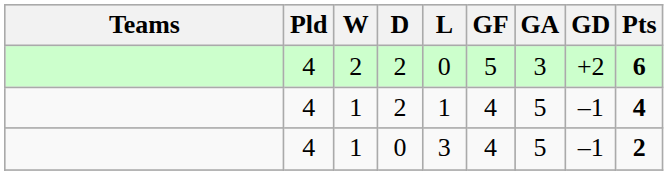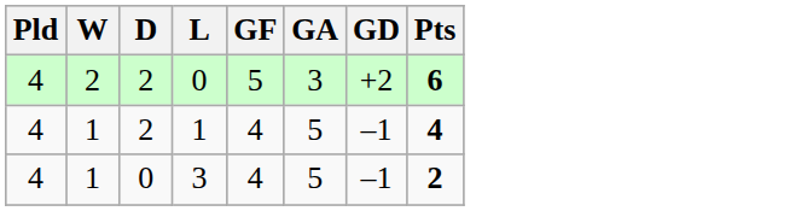- column: Teams
